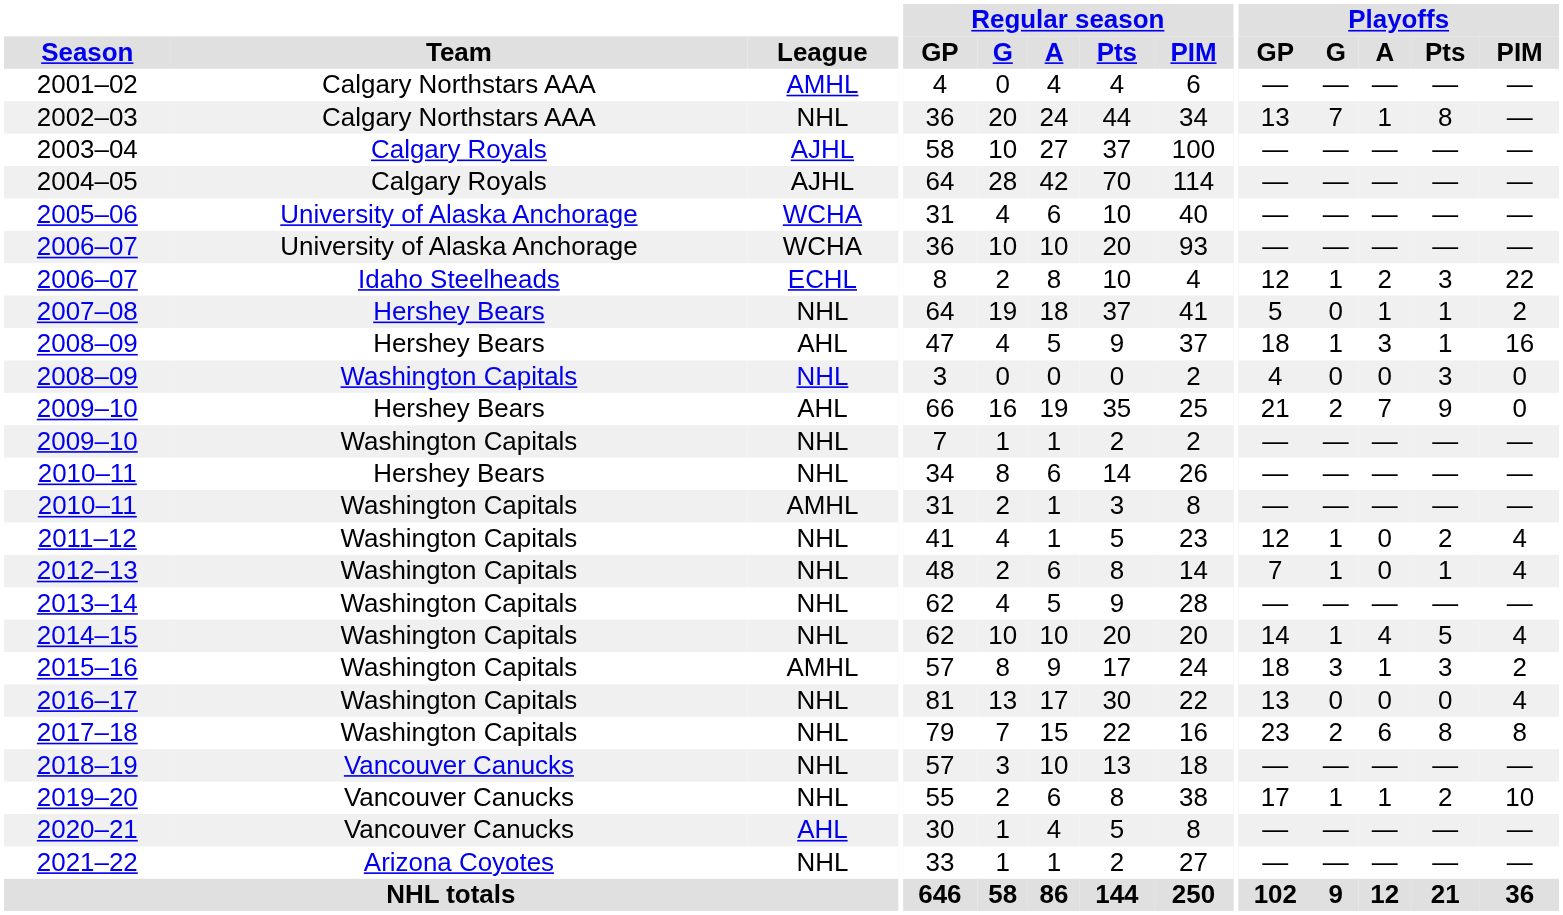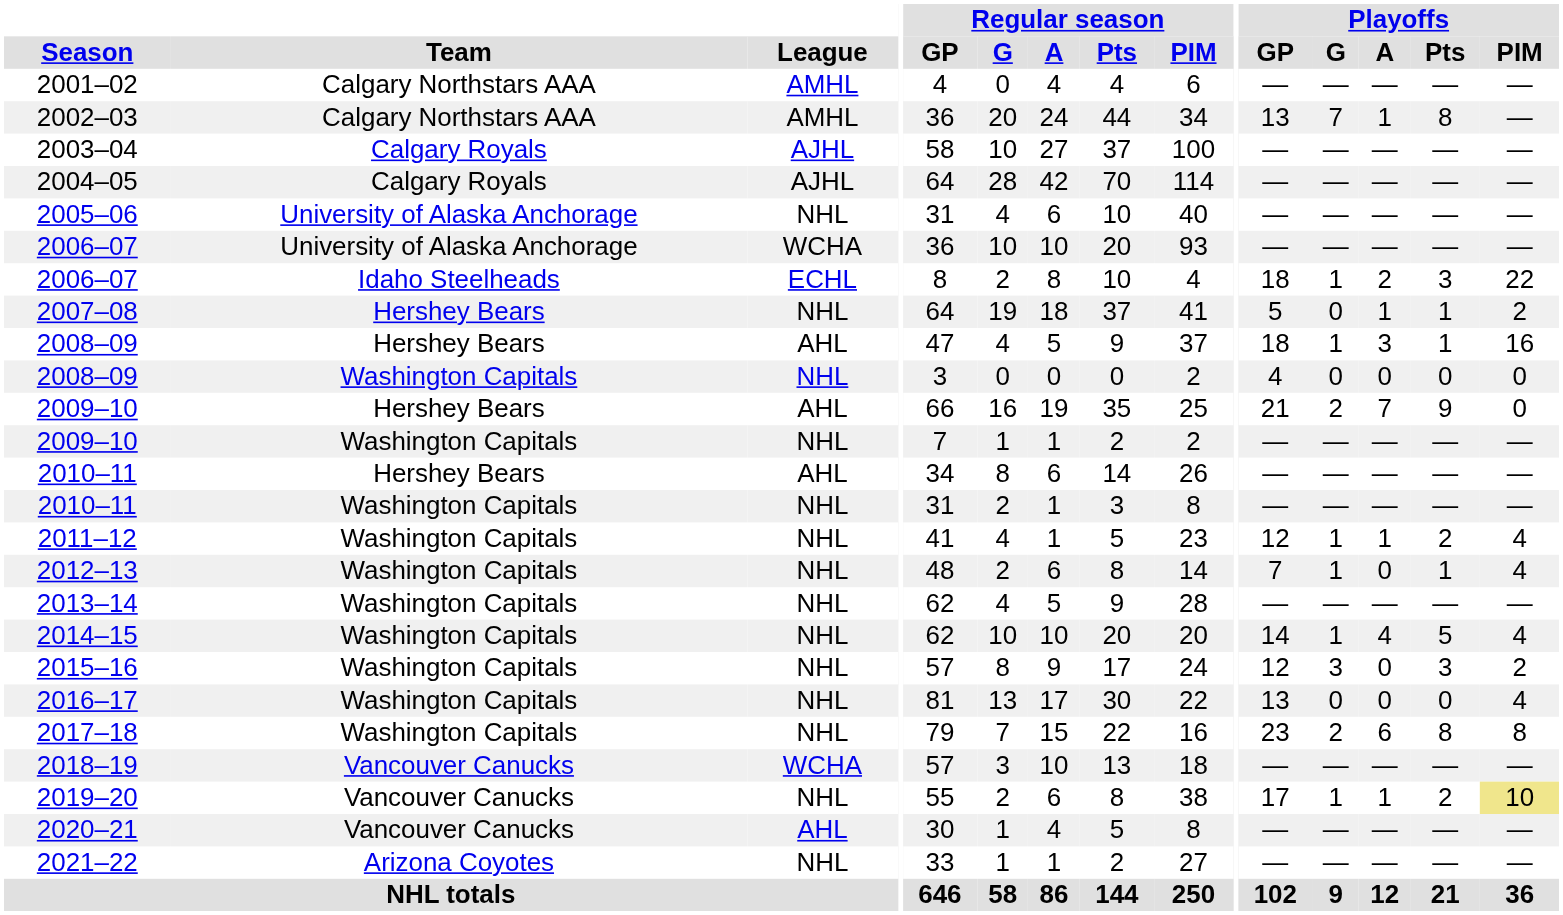2002–03 | League: NHL -> AMHL
2005–06 | League: WCHA -> NHL
2006–07 / Idaho Steelheads | Playoffs / GP: 12 -> 18
2008–09 / Washington Capitals | Playoffs / Pts: 3 -> 0
2010–11 / Hershey Bears | League: NHL -> AHL
2010–11 / Washington Capitals | League: AMHL -> NHL
2011–12 | Playoffs / A: 0 -> 1
2015–16 | League: AMHL -> NHL
2015–16 | Playoffs / GP: 18 -> 12
2015–16 | Playoffs / A: 1 -> 0
2018–19 | League: NHL -> WCHA
2019–20 | Playoffs / PIM: no background -> khaki background
